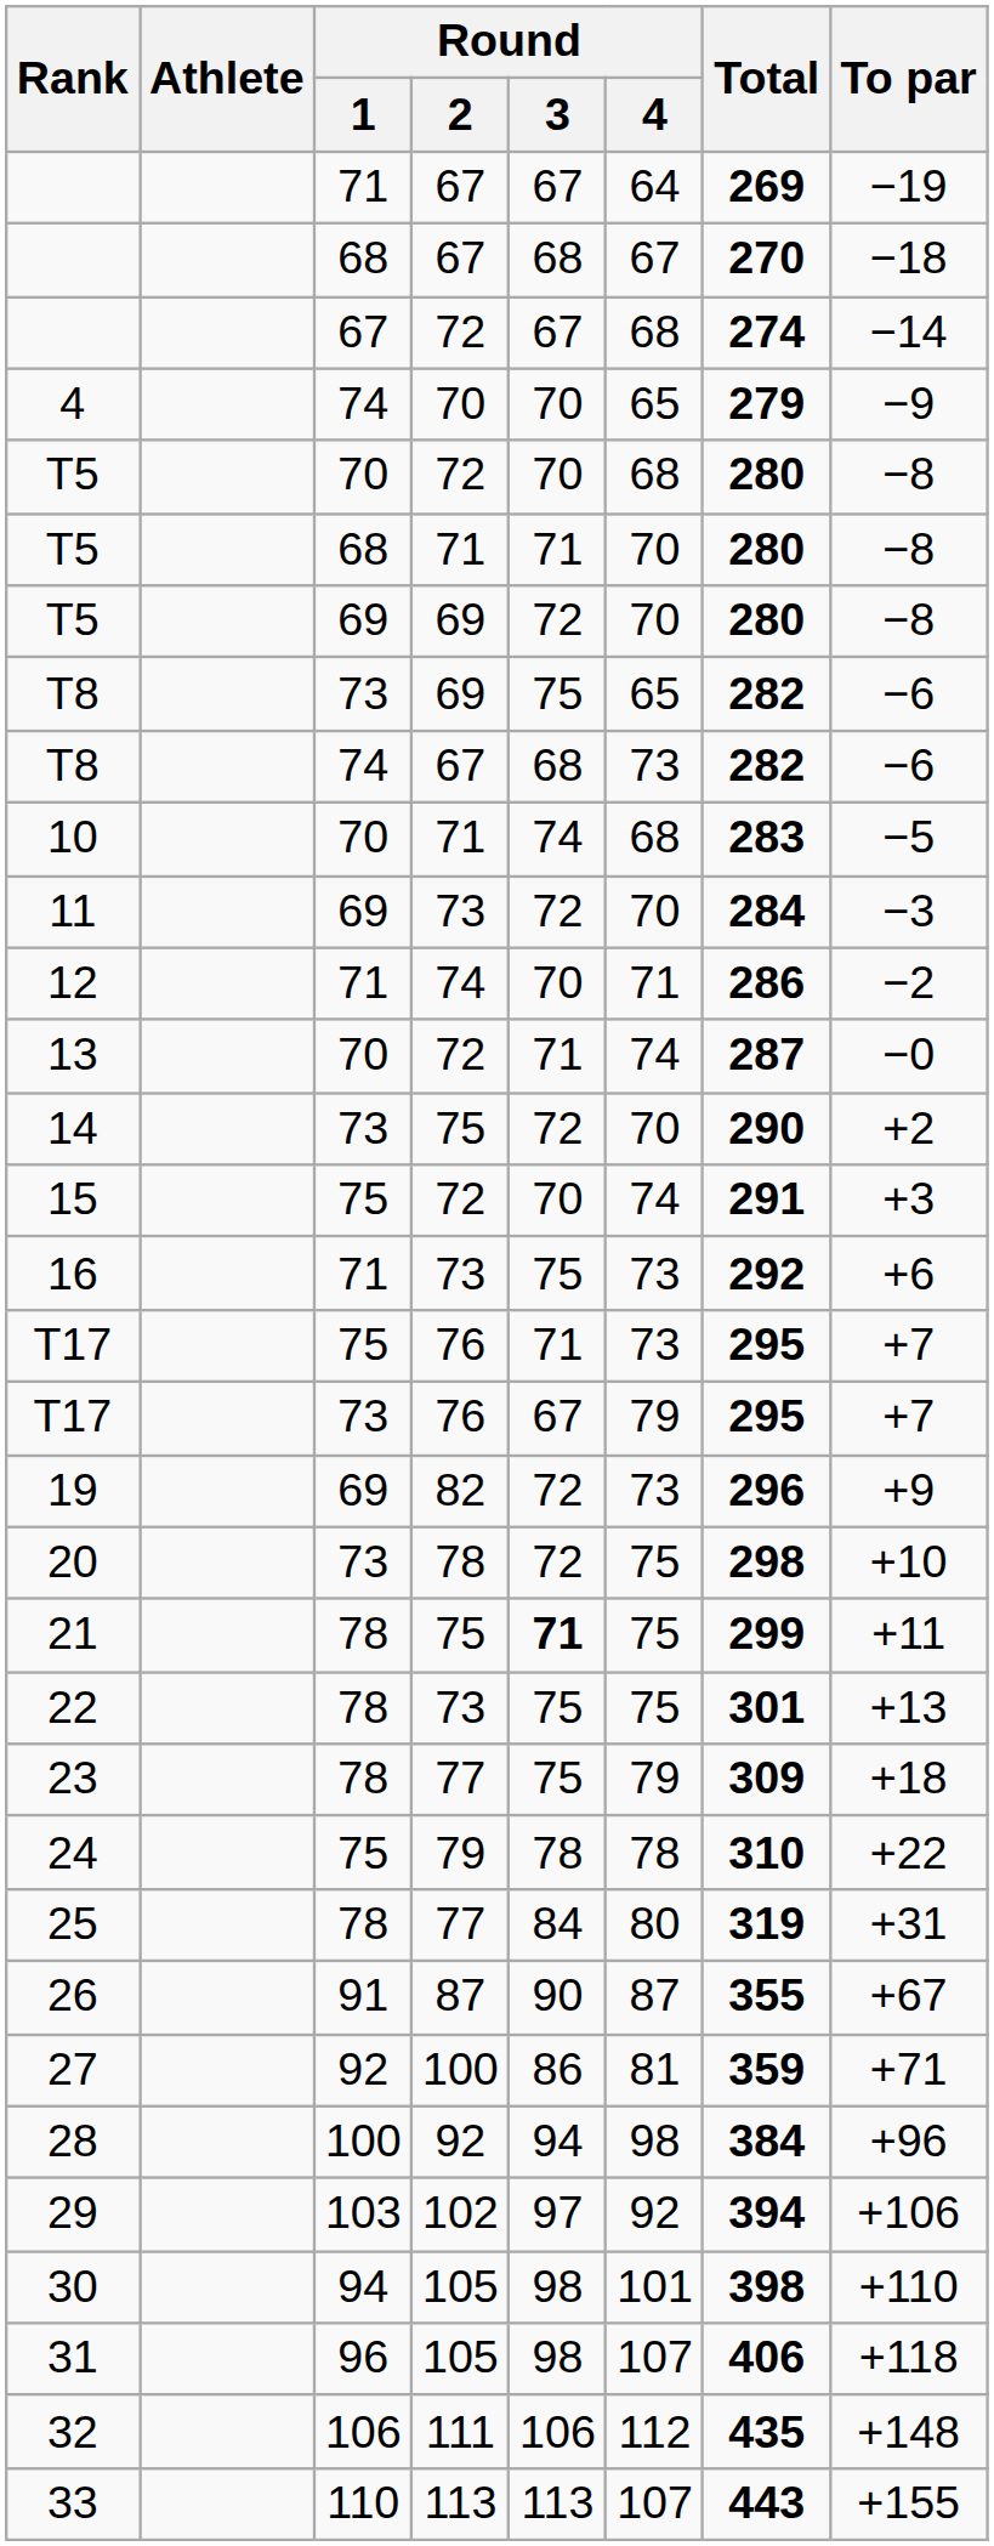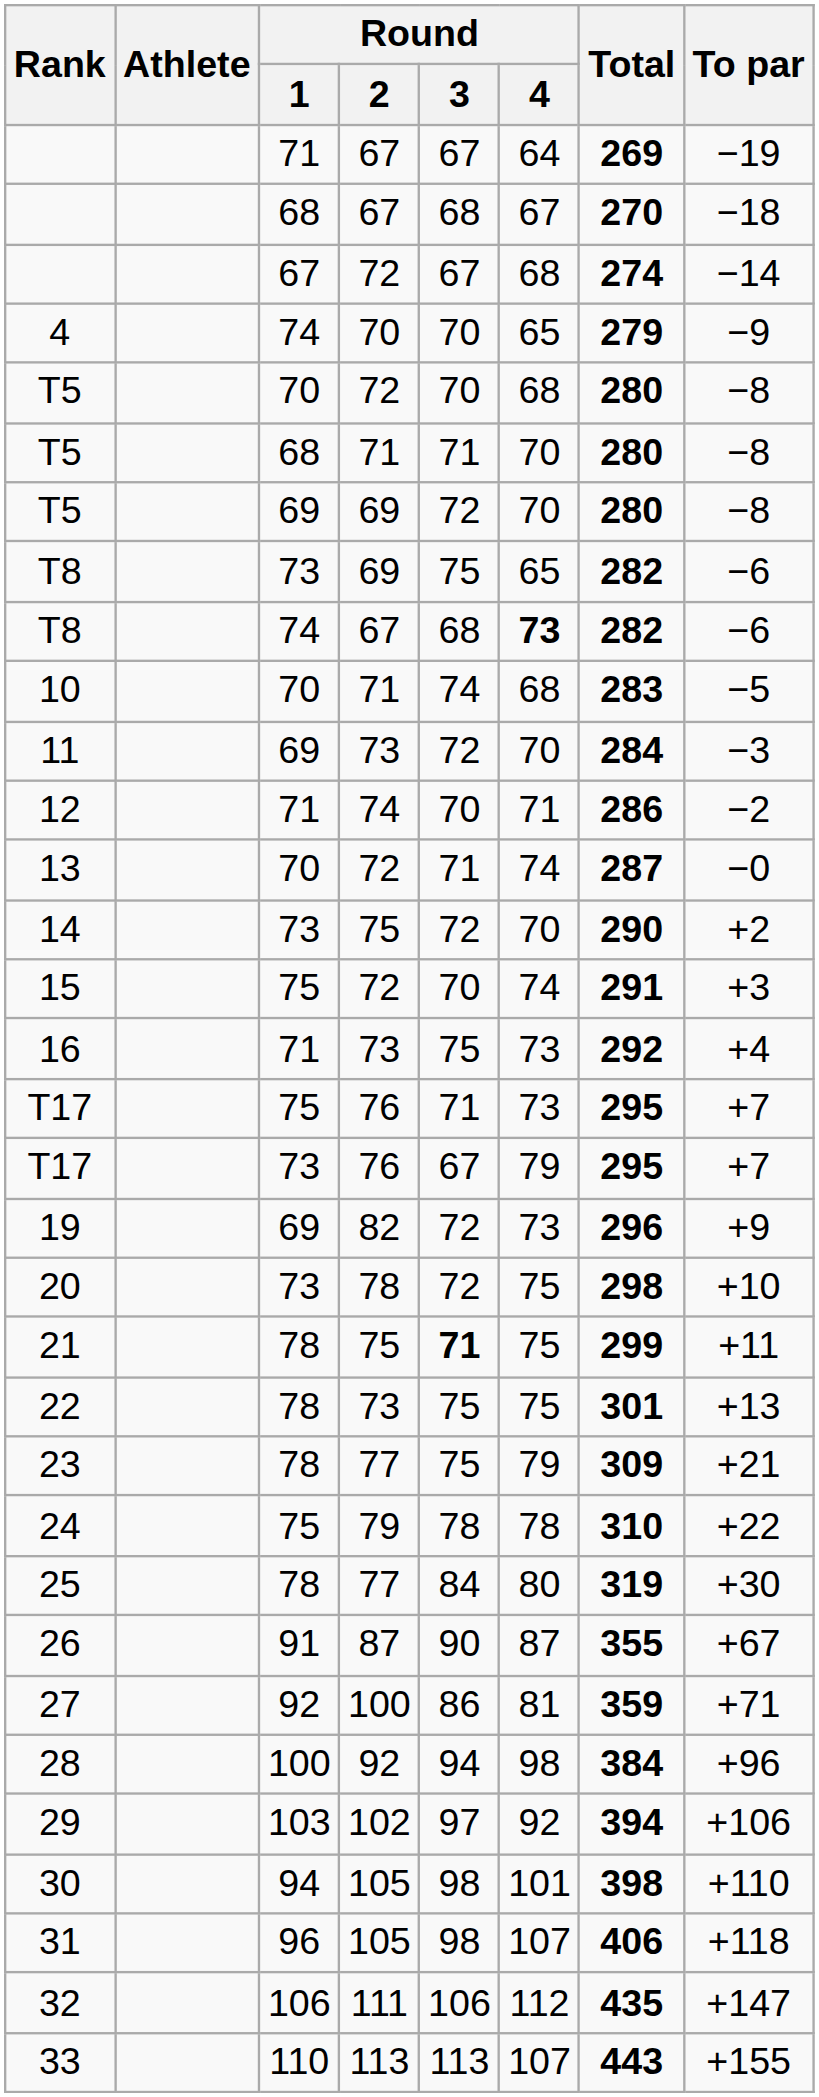T8 / 74 | Round / 4: normal -> bold
16 | To par: +6 -> +4
23 | To par: +18 -> +21
25 | To par: +31 -> +30
32 | To par: +148 -> +147
